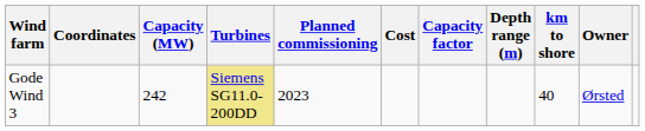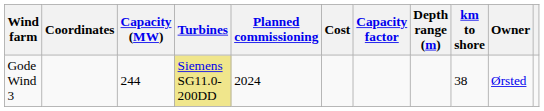Gode Wind 3 | Capacity (MW): 242 -> 244
Gode Wind 3 | Planned commissioning: 2023 -> 2024
Gode Wind 3 | km to shore: 40 -> 38
